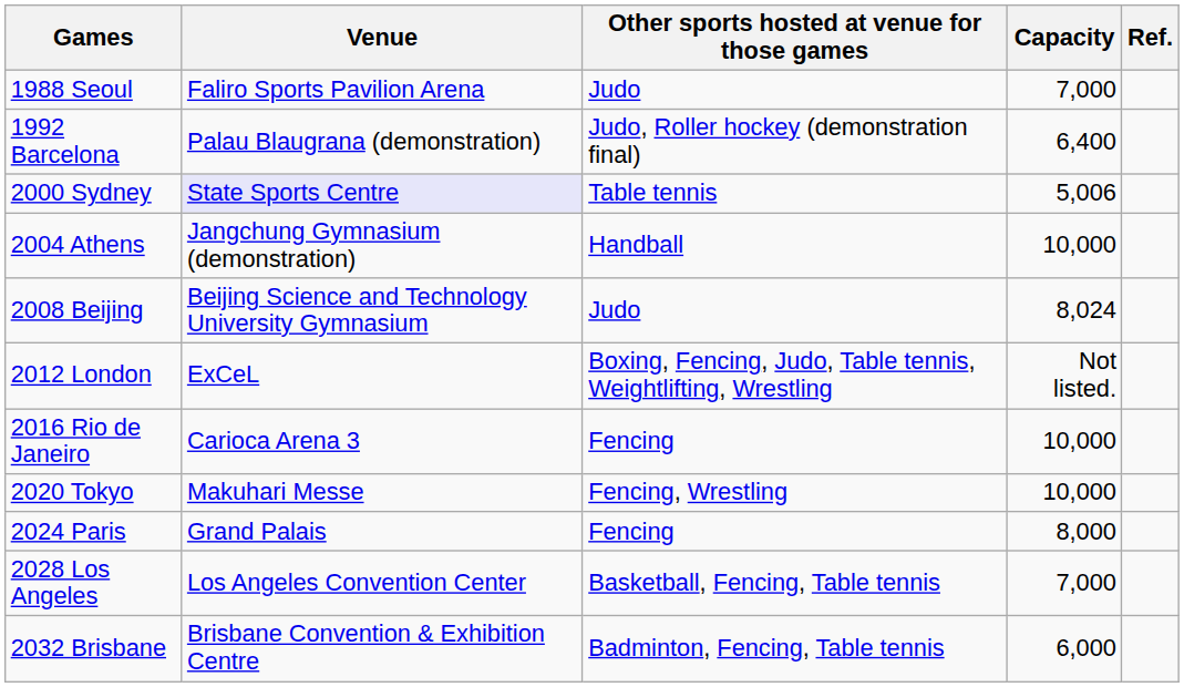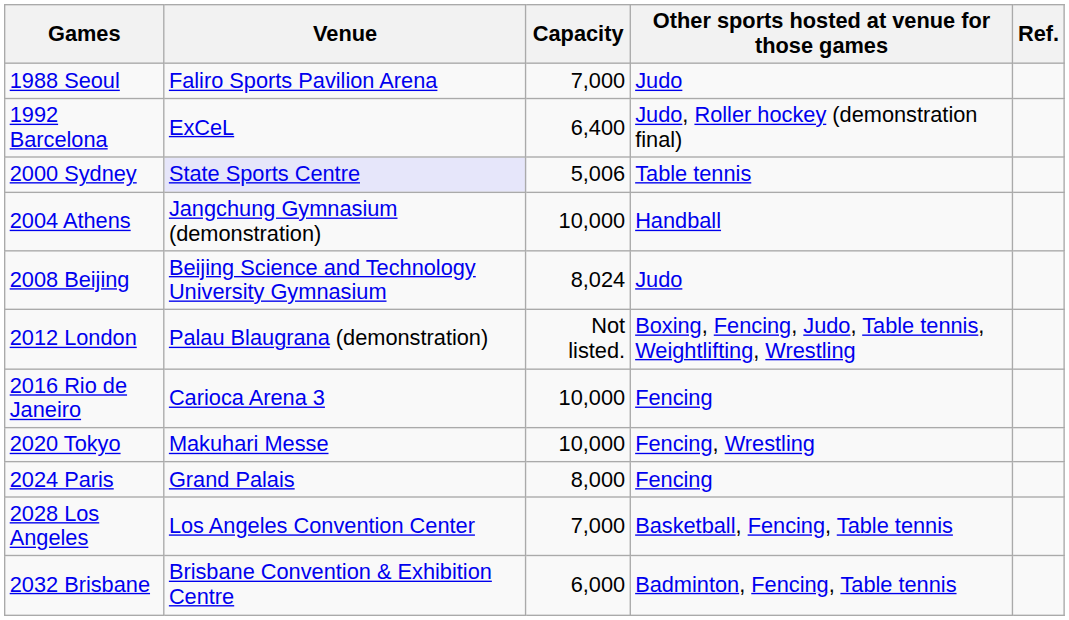columns swapped: Other sports hosted at venue for those games <-> Capacity
1992 Barcelona | Venue: Palau Blaugrana (demonstration) -> ExCeL
2012 London | Venue: ExCeL -> Palau Blaugrana (demonstration)
